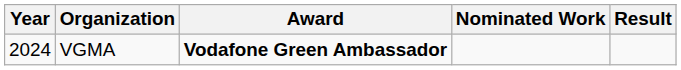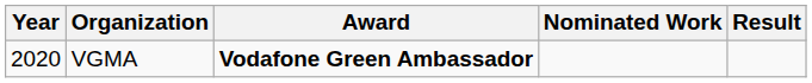VGMA | Year: 2024 -> 2020
